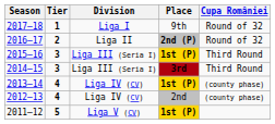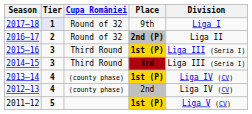columns swapped: Division <-> Cupa României
2017–18 | Tier: no background -> lavender background
